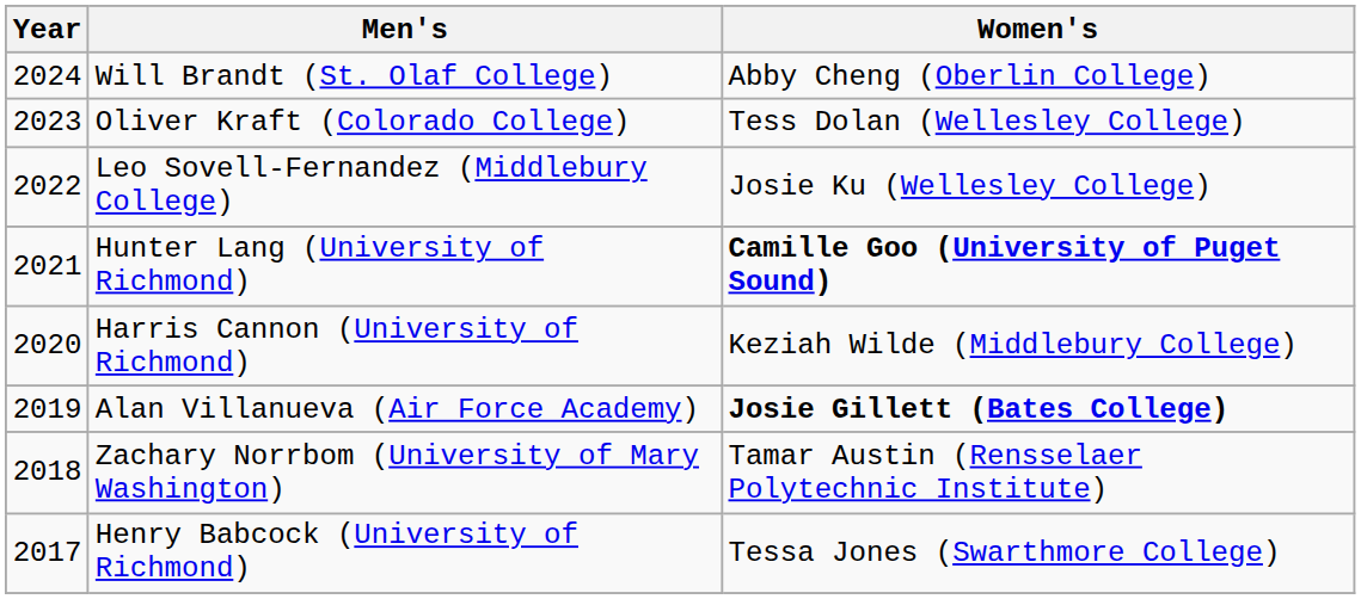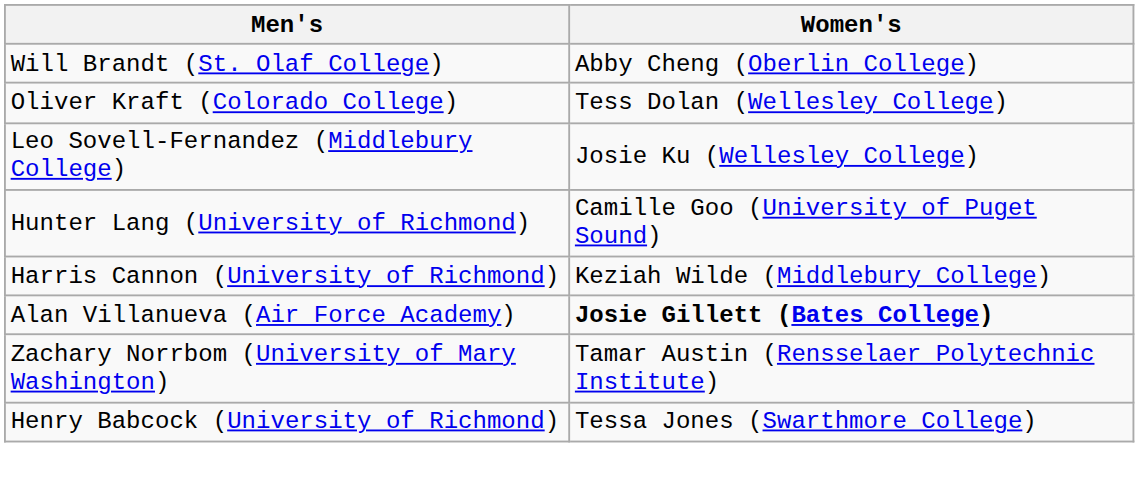- column: Year | 2024 | 2023 | 2022 | 2021 | 2020 | 2019 | 2018 | 2017
Hunter Lang (University of Richmond) | Women's: bold -> normal
